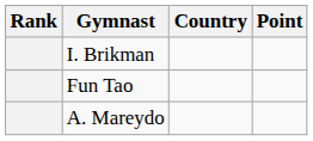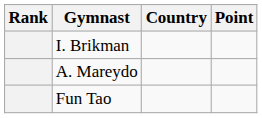rows swapped: A. Mareydo <-> Fun Tao
